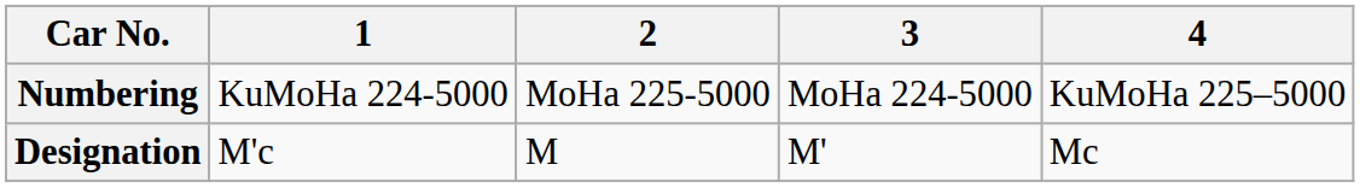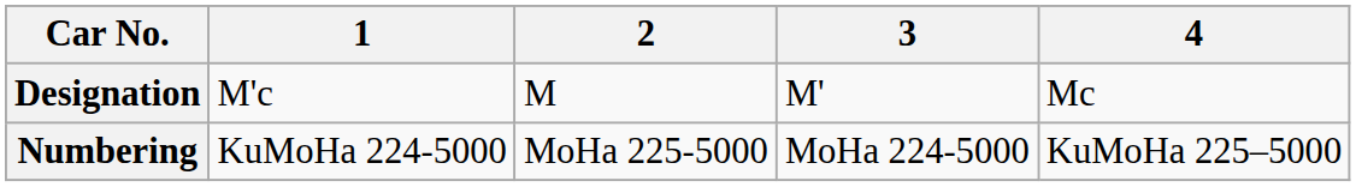rows swapped: Designation <-> Numbering
